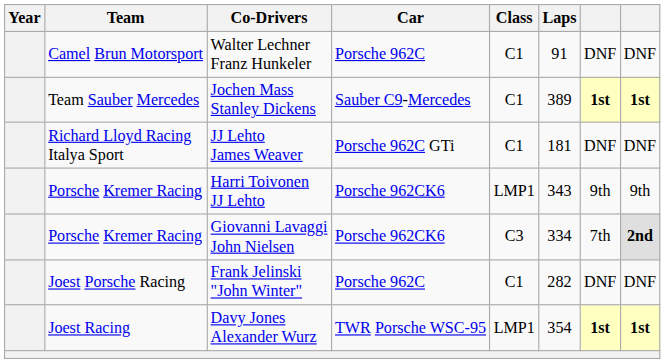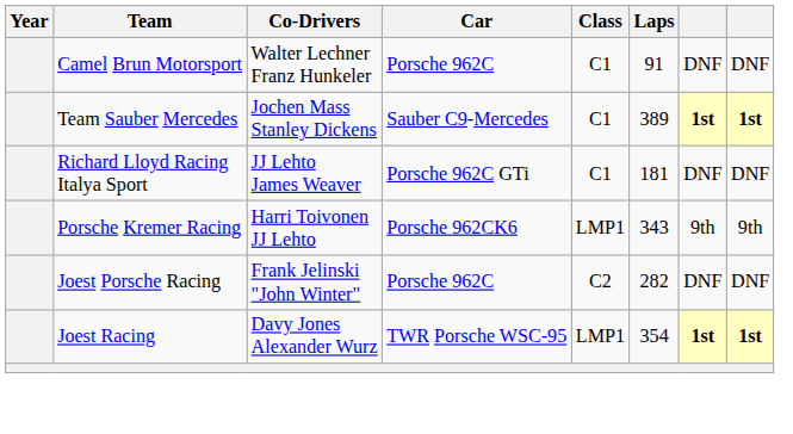- row: Porsche Kremer Racing | Giovanni Lavaggi John Nielsen | Porsche 962CK6 | C3 | 334 | 7th | 2nd
Frank Jelinski "John Winter" | Class: C1 -> C2
